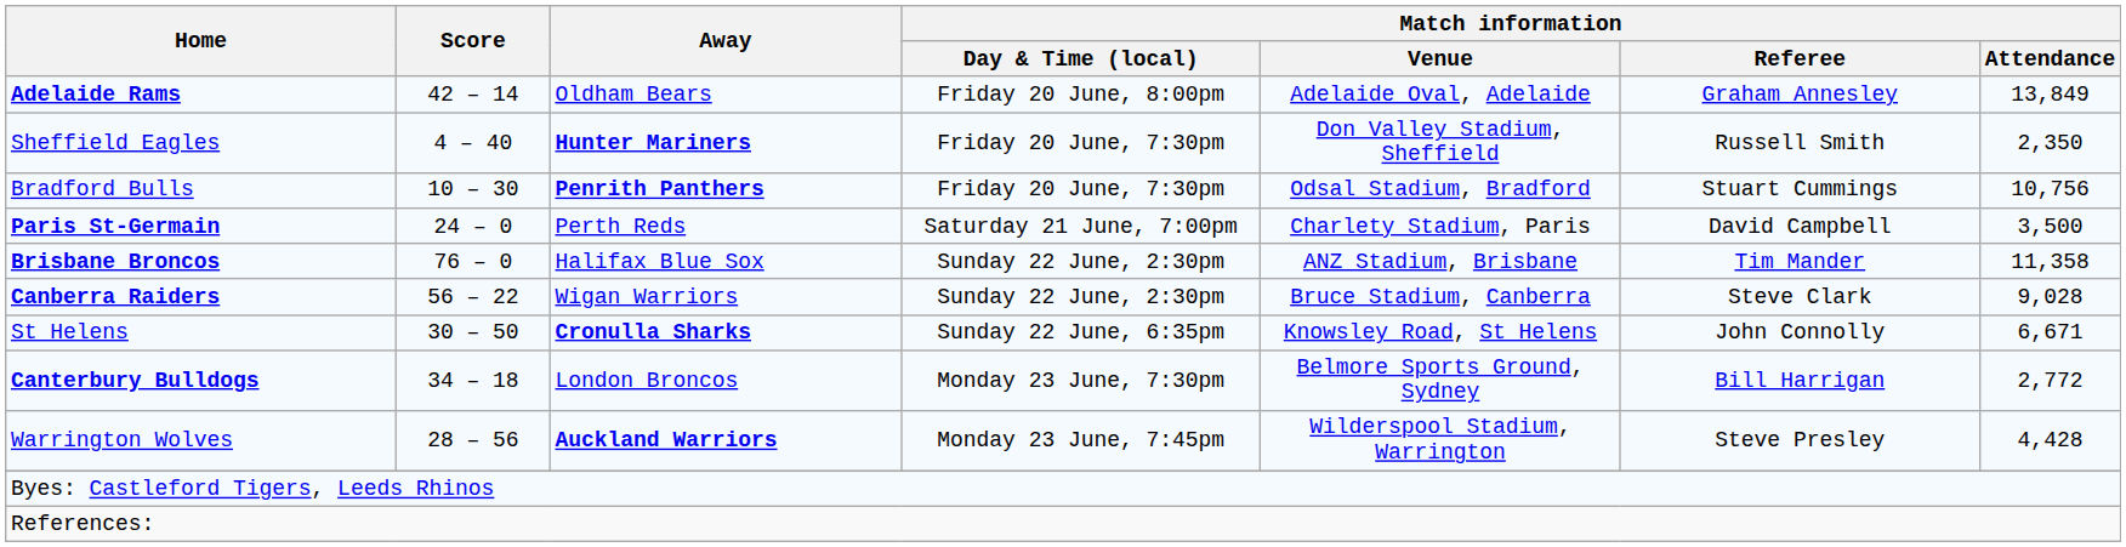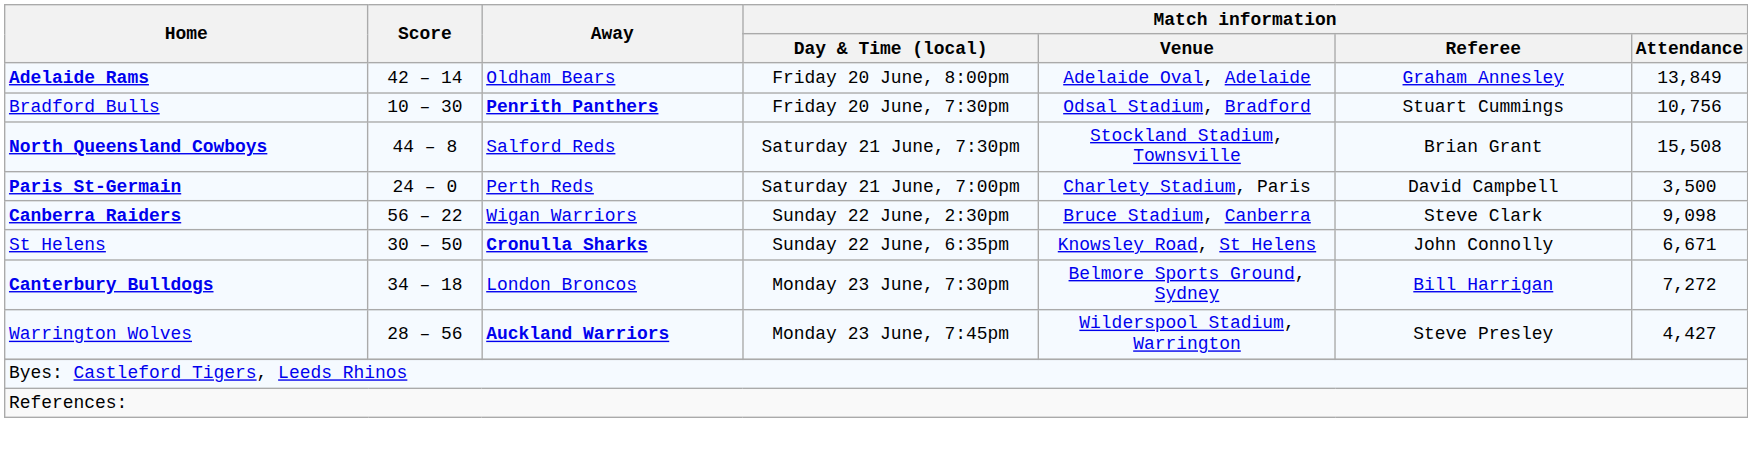- row: Sheffield Eagles | 4 – 40 | Hunter Mariners | Friday 20 June, 7:30pm | Don Valley Stadium, Sheffield | Russell Smith | 2,350
+ row: North Queensland Cowboys | 44 – 8 | Salford Reds | Saturday 21 June, 7:30pm | Stockland Stadium, Townsville | Brian Grant | 15,508
- row: Brisbane Broncos | 76 – 0 | Halifax Blue Sox | Sunday 22 June, 2:30pm | ANZ Stadium, Brisbane | Tim Mander | 11,358
Canberra Raiders | Match information / Attendance: 9,028 -> 9,098
Canterbury Bulldogs | Match information / Attendance: 2,772 -> 7,272
Warrington Wolves | Match information / Attendance: 4,428 -> 4,427
